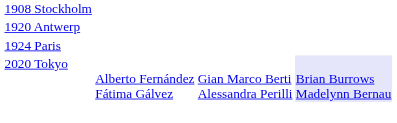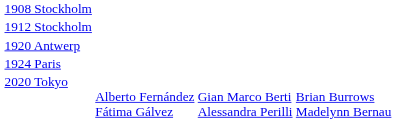+ row: 1912 Stockholm
2020 Tokyo | column 4: lavender background -> no background
